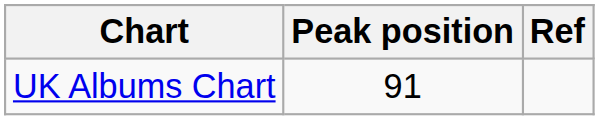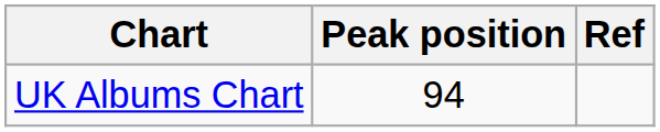UK Albums Chart | Peak position: 91 -> 94
